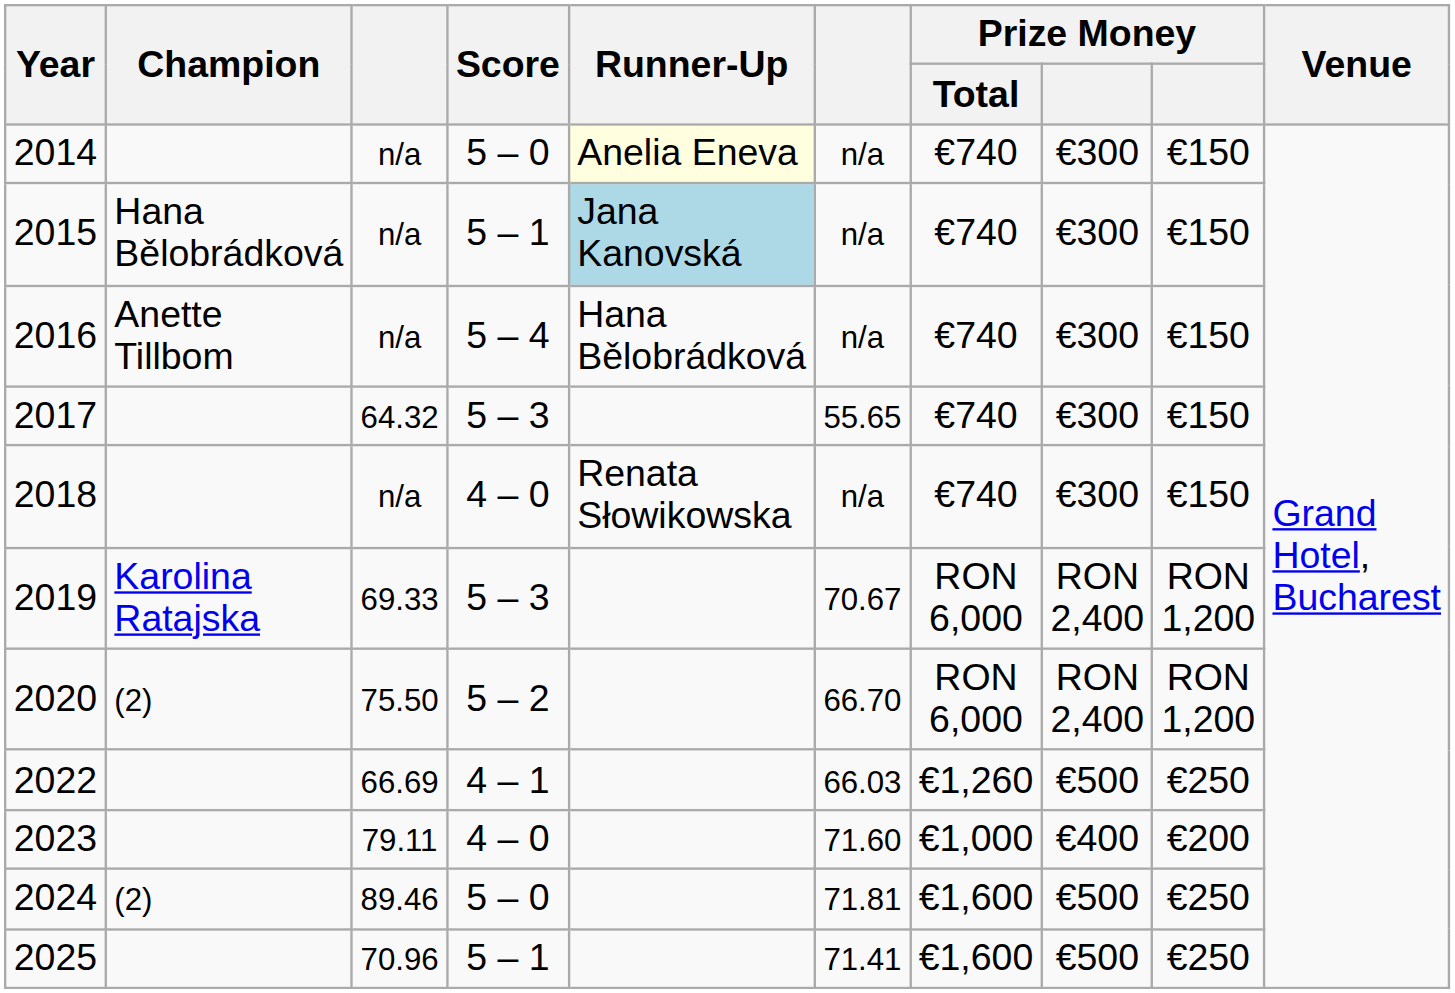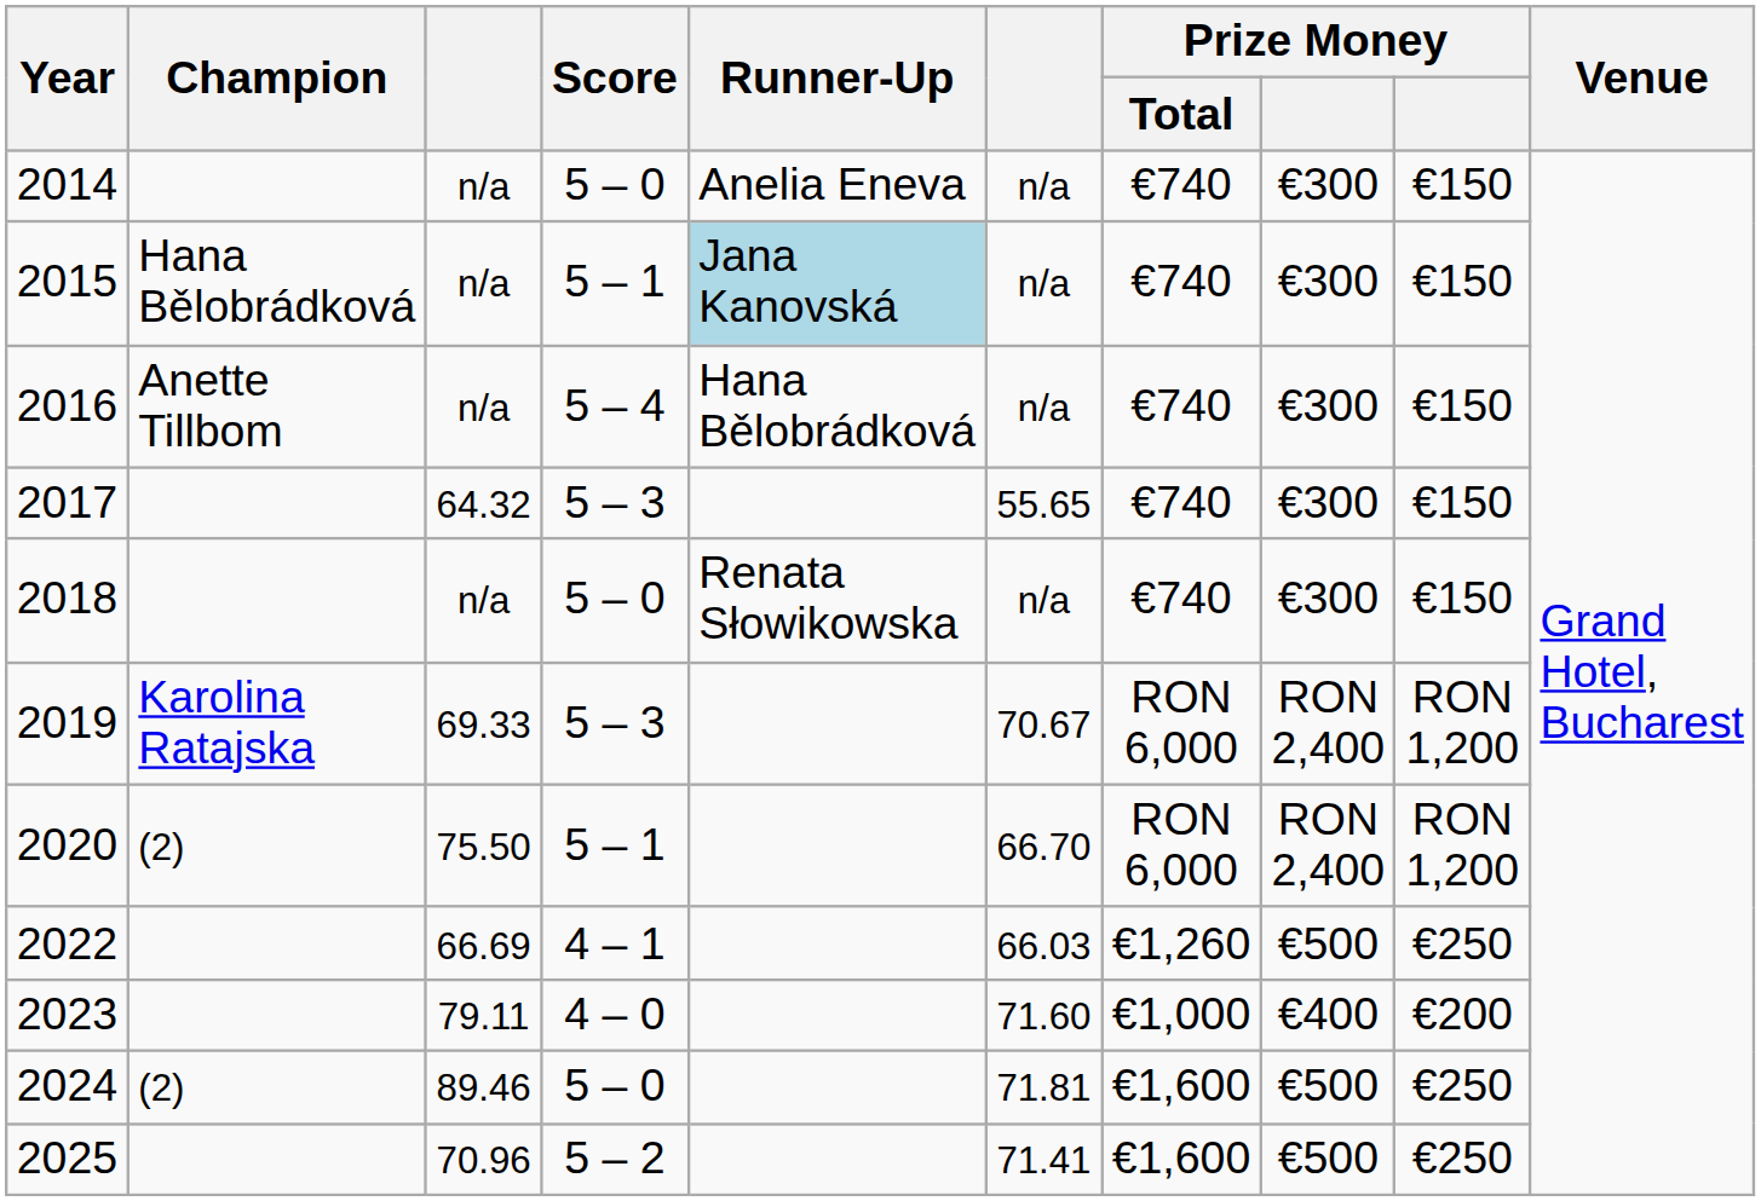2014 | Runner-Up: lightyellow background -> no background
2018 | Score: 4 – 0 -> 5 – 0
2020 | Score: 5 – 2 -> 5 – 1
2025 | Score: 5 – 1 -> 5 – 2
